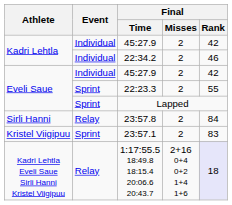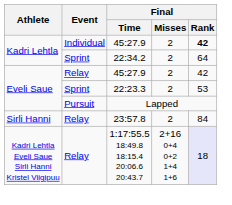Kadri Lehtla / 45:27.9 | Final / Rank: normal -> bold
22:34.2 | Event: Individual -> Sprint
22:34.2 | Final / Rank: 46 -> 64
Eveli Saue / 45:27.9 | Event: Individual -> Relay
22:23.3 | Final / Rank: 55 -> 53
Lapped | Event: Sprint -> Pursuit
- row: Kristel Viigipuu | Sprint | 23:57.1 | 2 | 83
